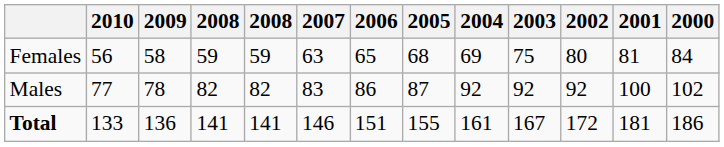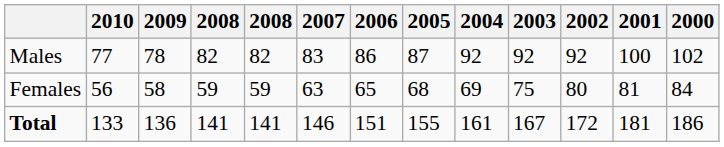rows swapped: Males <-> Females
